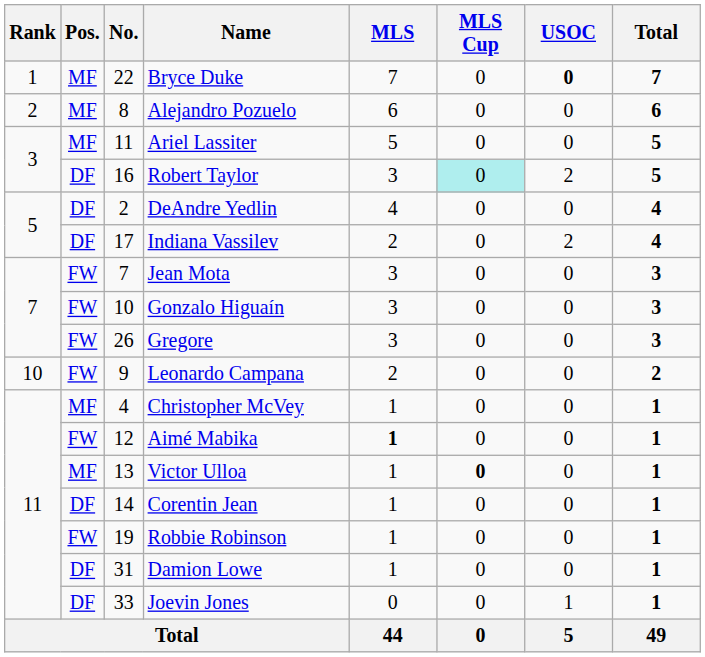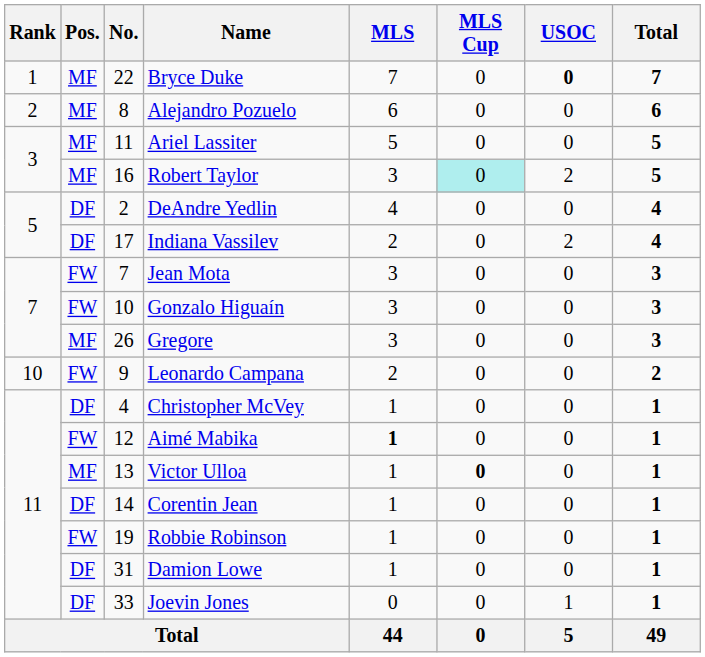Robert Taylor | Pos.: DF -> MF
Gregore | Pos.: FW -> MF
Christopher McVey | Pos.: MF -> DF
